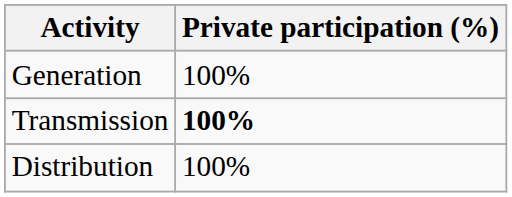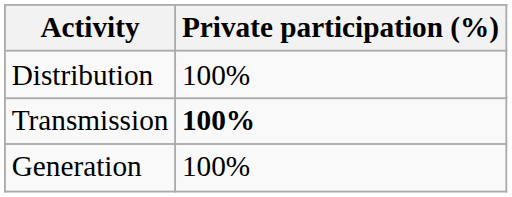rows swapped: Generation <-> Distribution
